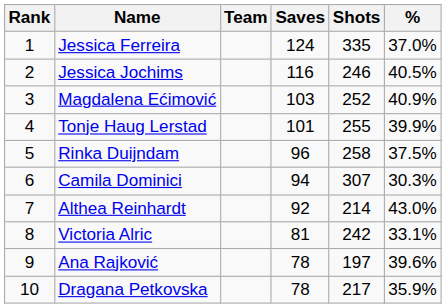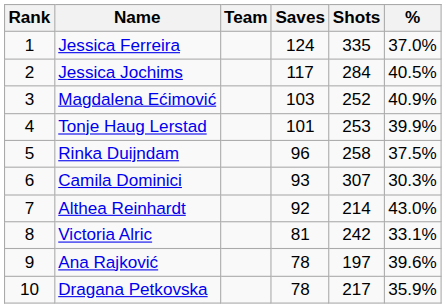Jessica Jochims | Saves: 116 -> 117
Jessica Jochims | Shots: 246 -> 284
Tonje Haug Lerstad | Shots: 255 -> 253
Camila Dominici | Saves: 94 -> 93
